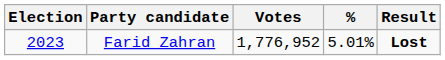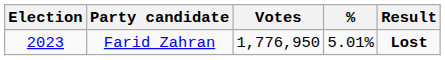Farid Zahran | Votes: 1,776,952 -> 1,776,950
